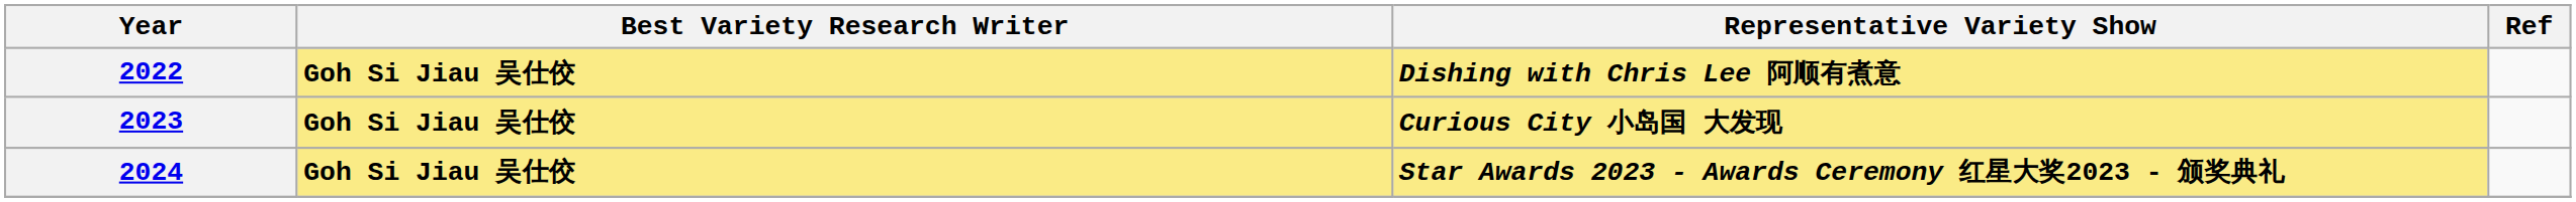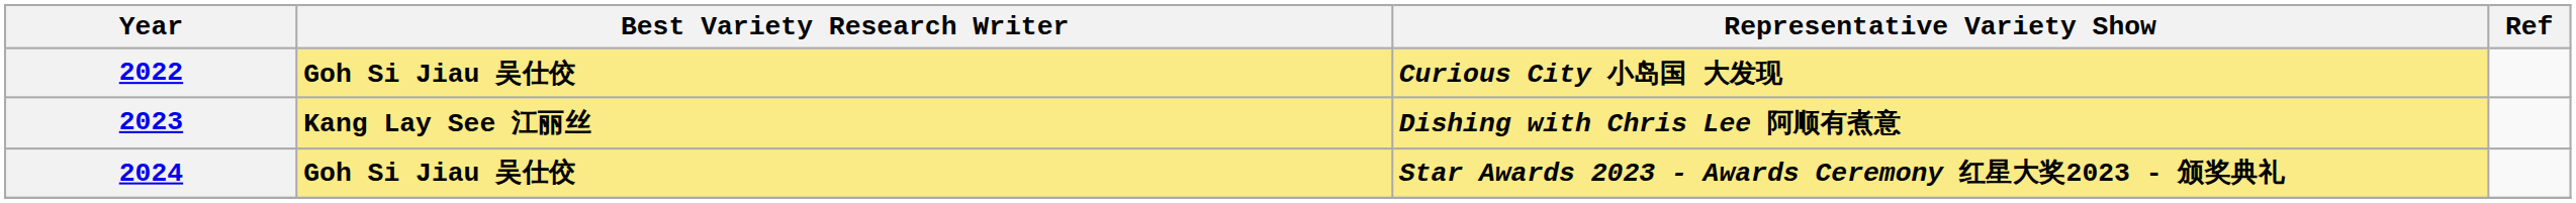2022 | Representative Variety Show: Dishing with Chris Lee 阿顺有煮意 -> Curious City 小岛国 大发现
2023 | Best Variety Research Writer: Goh Si Jiau 吴仕佼 -> Kang Lay See 江丽丝
2023 | Representative Variety Show: Curious City 小岛国 大发现 -> Dishing with Chris Lee 阿顺有煮意
